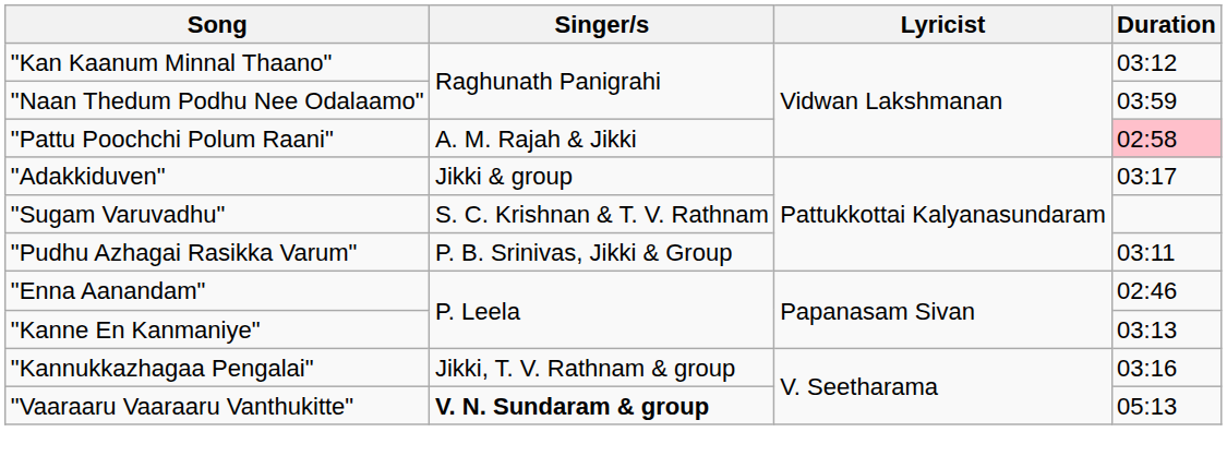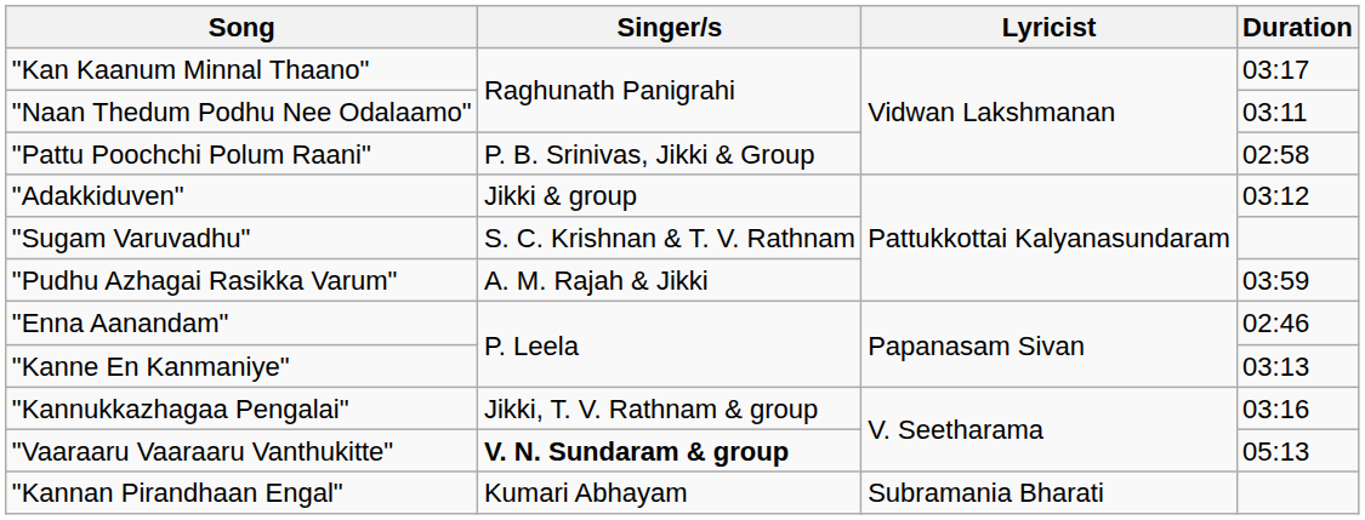"Kan Kaanum Minnal Thaano" | Duration: 03:12 -> 03:17
"Naan Thedum Podhu Nee Odalaamo" | Duration: 03:59 -> 03:11
"Pattu Poochchi Polum Raani" | Singer/s: A. M. Rajah & Jikki -> P. B. Srinivas, Jikki & Group
"Pattu Poochchi Polum Raani" | Duration: pink background -> no background
"Adakkiduven" | Duration: 03:17 -> 03:12
"Pudhu Azhagai Rasikka Varum" | Singer/s: P. B. Srinivas, Jikki & Group -> A. M. Rajah & Jikki
"Pudhu Azhagai Rasikka Varum" | Duration: 03:11 -> 03:59
+ row: "Kannan Pirandhaan Engal" | Kumari Abhayam | Subramania Bharati
